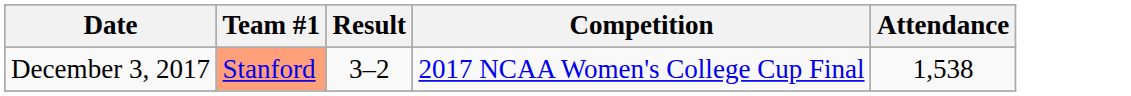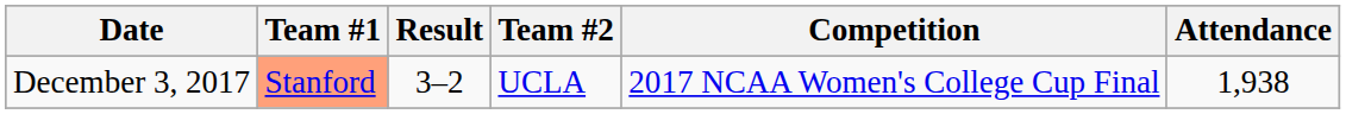+ column: Team #2 | UCLA
December 3, 2017 | Attendance: 1,538 -> 1,938
